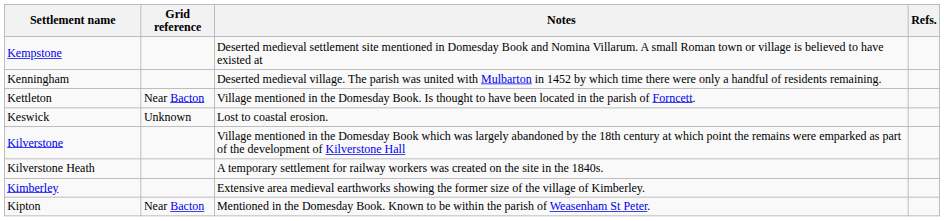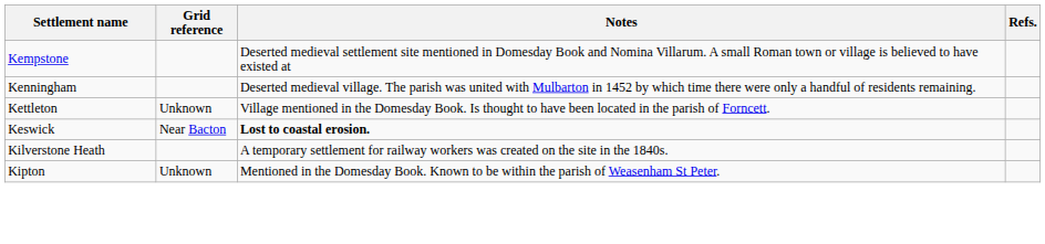Kettleton | Grid reference: Near Bacton -> Unknown
Keswick | Grid reference: Unknown -> Near Bacton
Keswick | Notes: normal -> bold
- row: Kilverstone | Village mentioned in the Domesday Book which was largely abandoned by the 18th century at which point the remains were emparked as part of the development of Kilverstone Hall
- row: Kimberley | Extensive area medieval earthworks showing the former size of the village of Kimberley.
Kipton | Grid reference: Near Bacton -> Unknown
